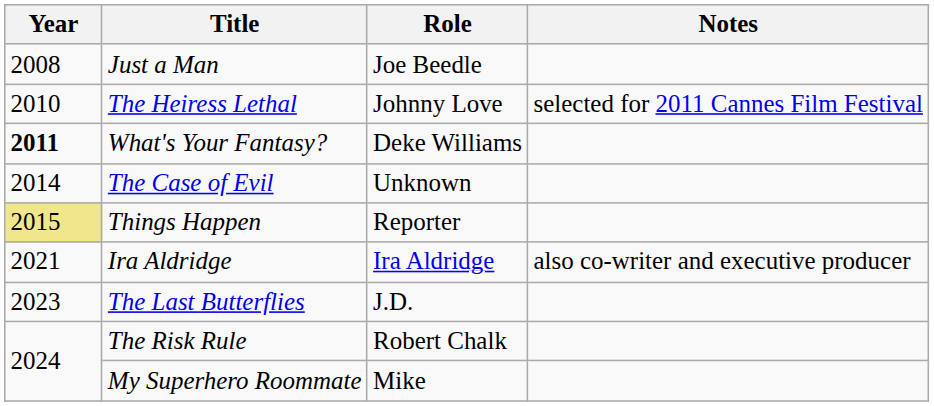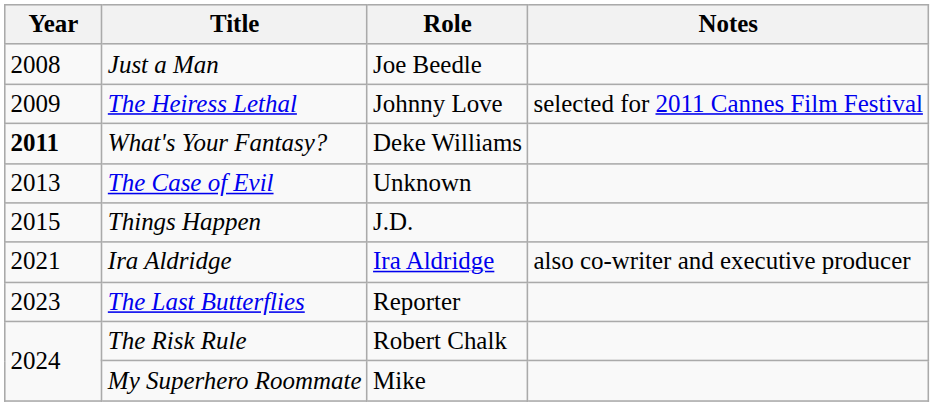The Heiress Lethal | Year: 2010 -> 2009
The Case of Evil | Year: 2014 -> 2013
Things Happen | Year: khaki background -> no background
Things Happen | Role: Reporter -> J.D.
The Last Butterflies | Role: J.D. -> Reporter
